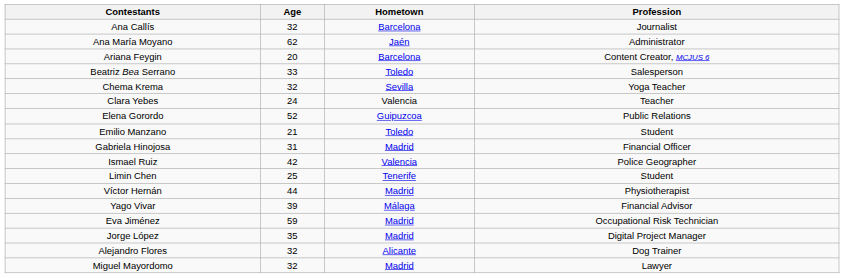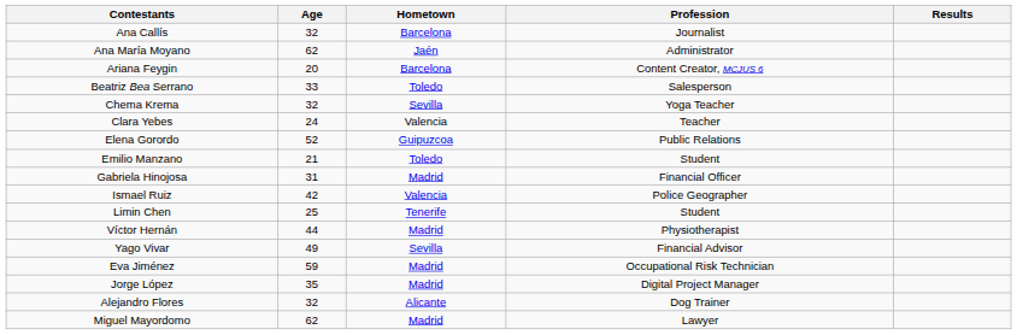+ column: Results
Yago Vivar | Age: 39 -> 49
Yago Vivar | Hometown: Málaga -> Sevilla
Miguel Mayordomo | Age: 32 -> 62
